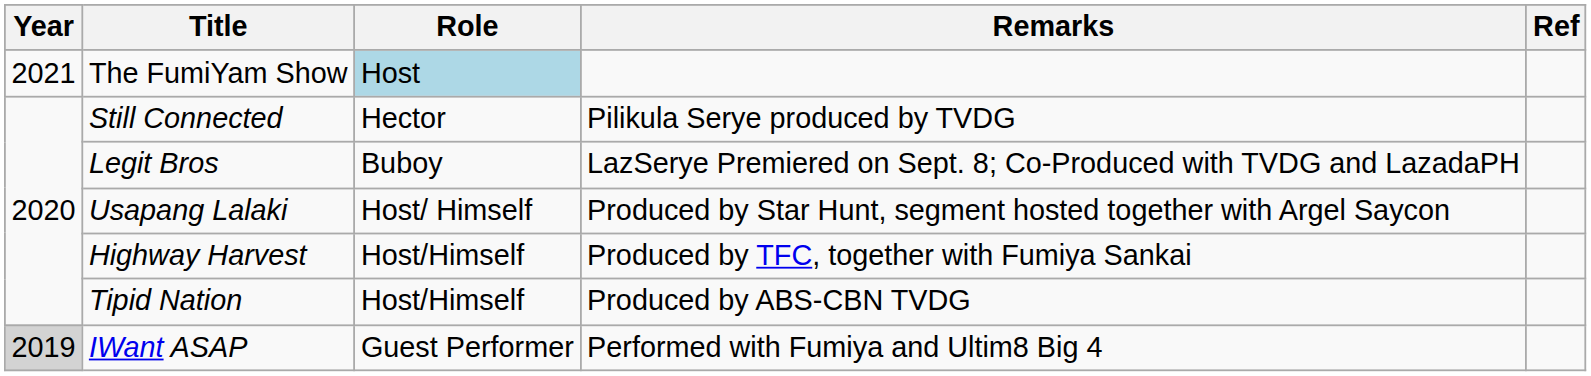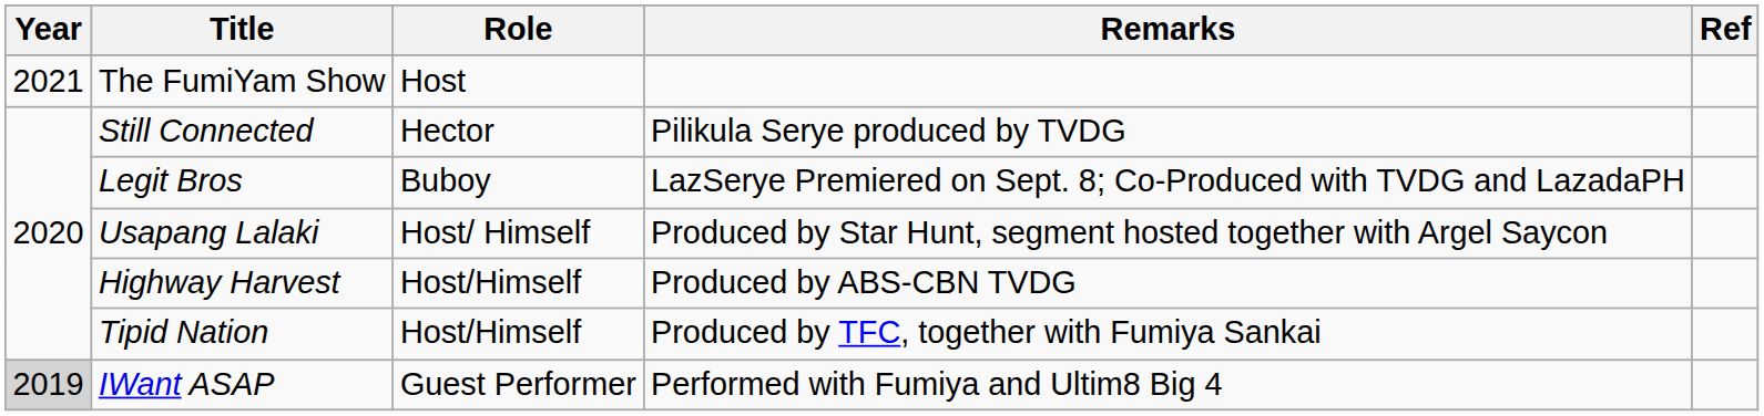The FumiYam Show | Role: lightblue background -> no background
Highway Harvest | Remarks: Produced by TFC, together with Fumiya Sankai -> Produced by ABS-CBN TVDG
Tipid Nation | Remarks: Produced by ABS-CBN TVDG -> Produced by TFC, together with Fumiya Sankai
